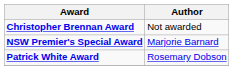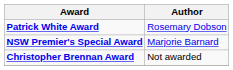rows swapped: Christopher Brennan Award <-> Patrick White Award
